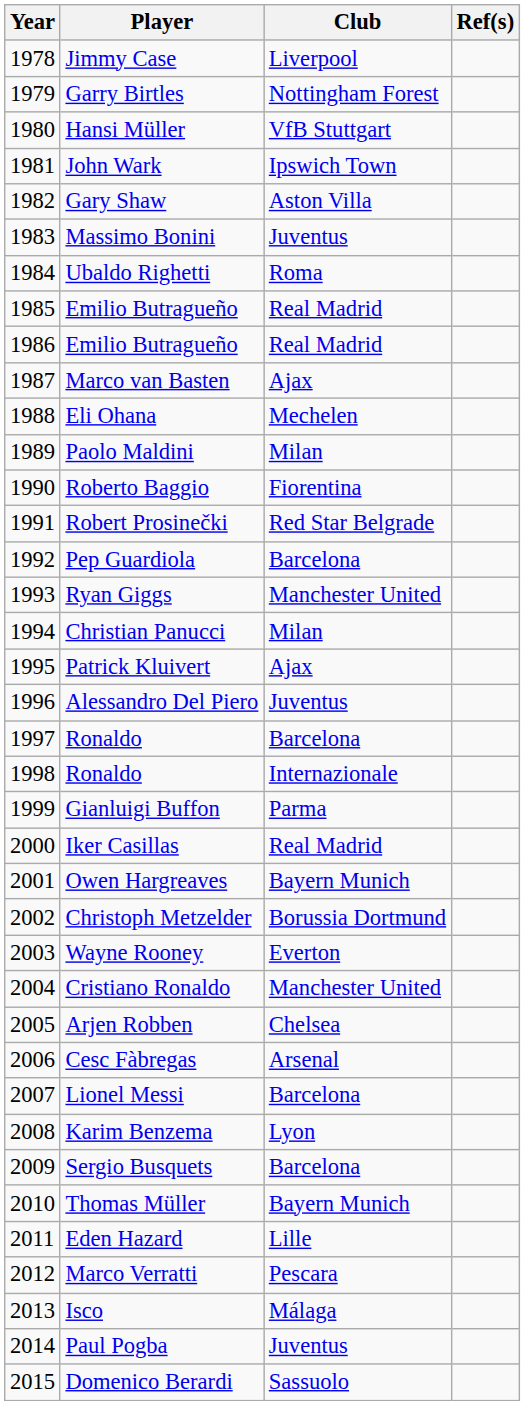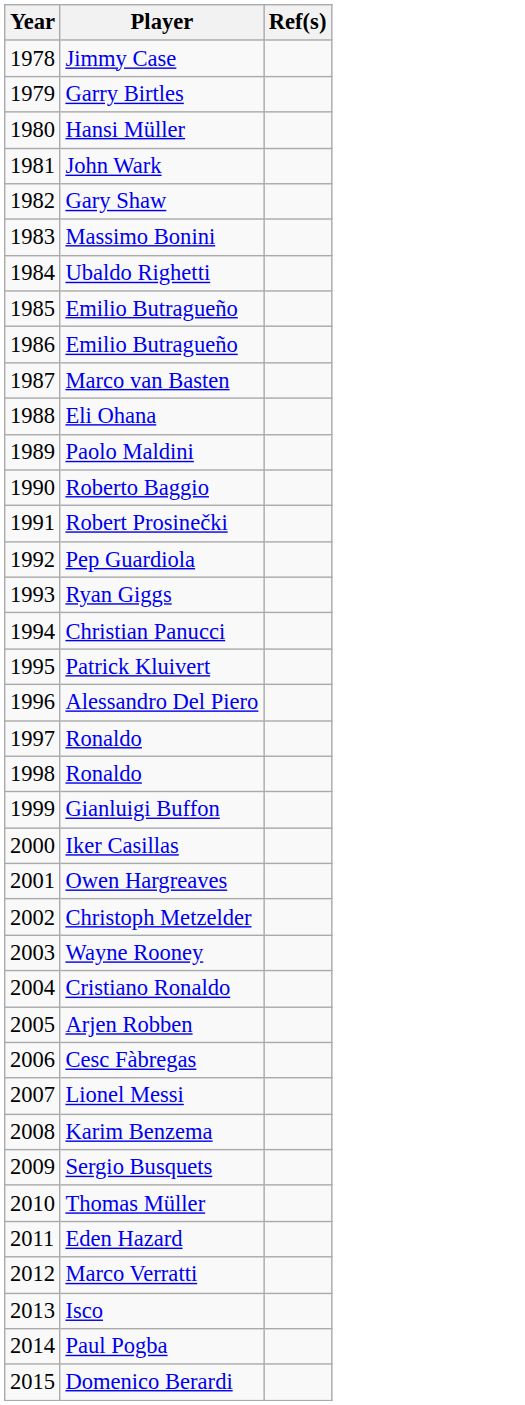- column: Club | Liverpool | Nottingham Forest | VfB Stuttgart | Ipswich Town | Aston Villa | Juventus | Roma | Real Madrid | Real Madrid | Ajax | Mechelen | Milan | Fiorentina | Red Star Belgrade | Barcelona | Manchester United | Milan | Ajax | Juventus | Barcelona | Internazionale | Parma | Real Madrid | Bayern Munich | Borussia Dortmund | Everton | Manchester United | Chelsea | Arsenal | Barcelona | Lyon | Barcelona | Bayern Munich | Lille | Pescara | Málaga | Juventus | Sassuolo
